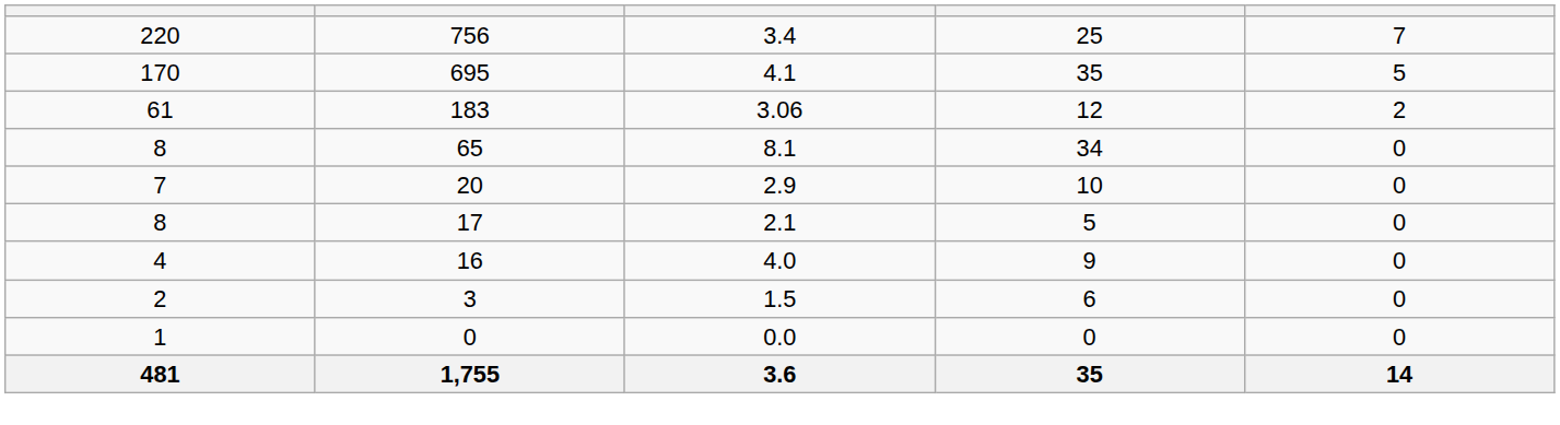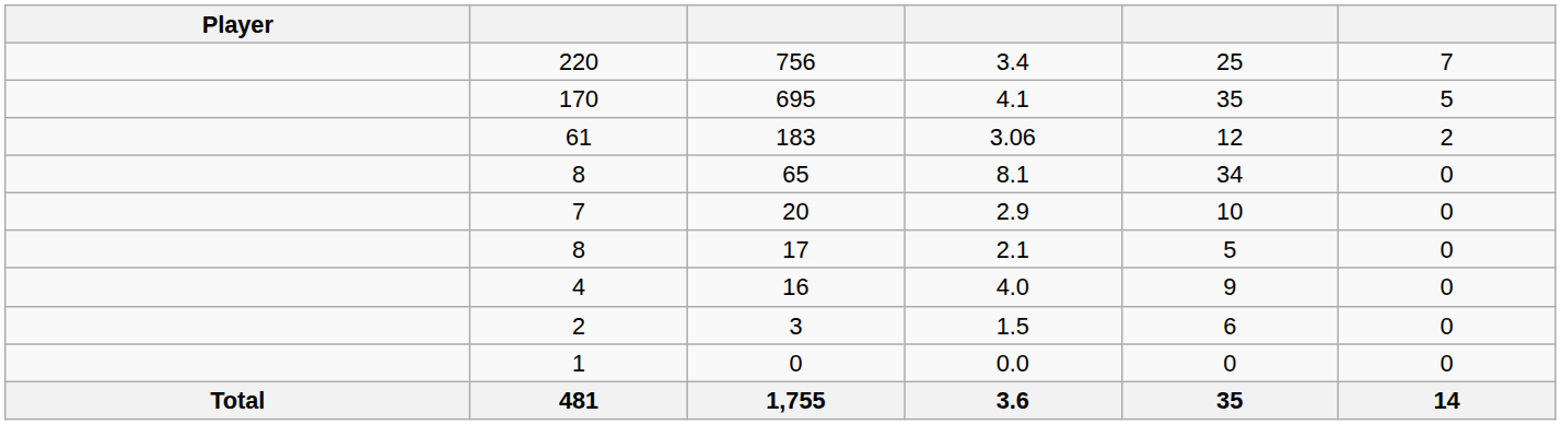+ column: Player | Total
